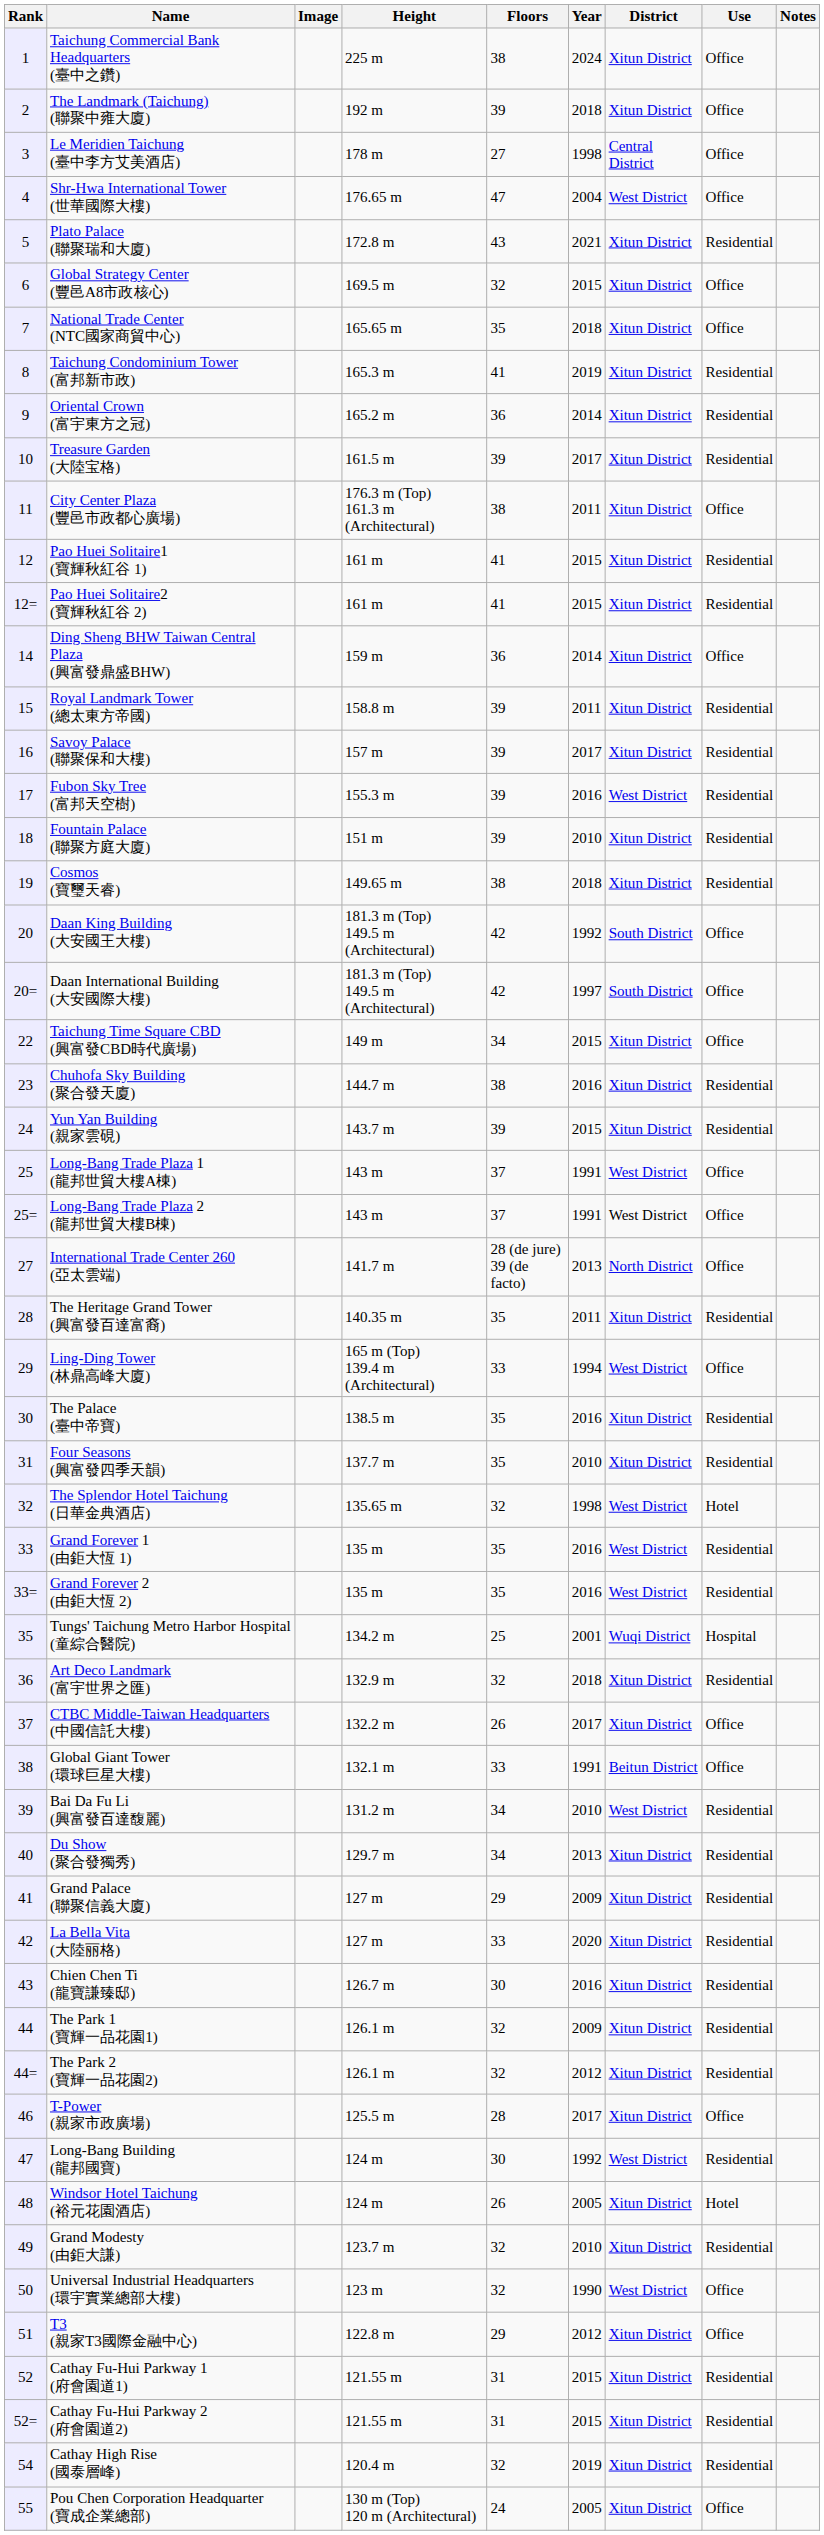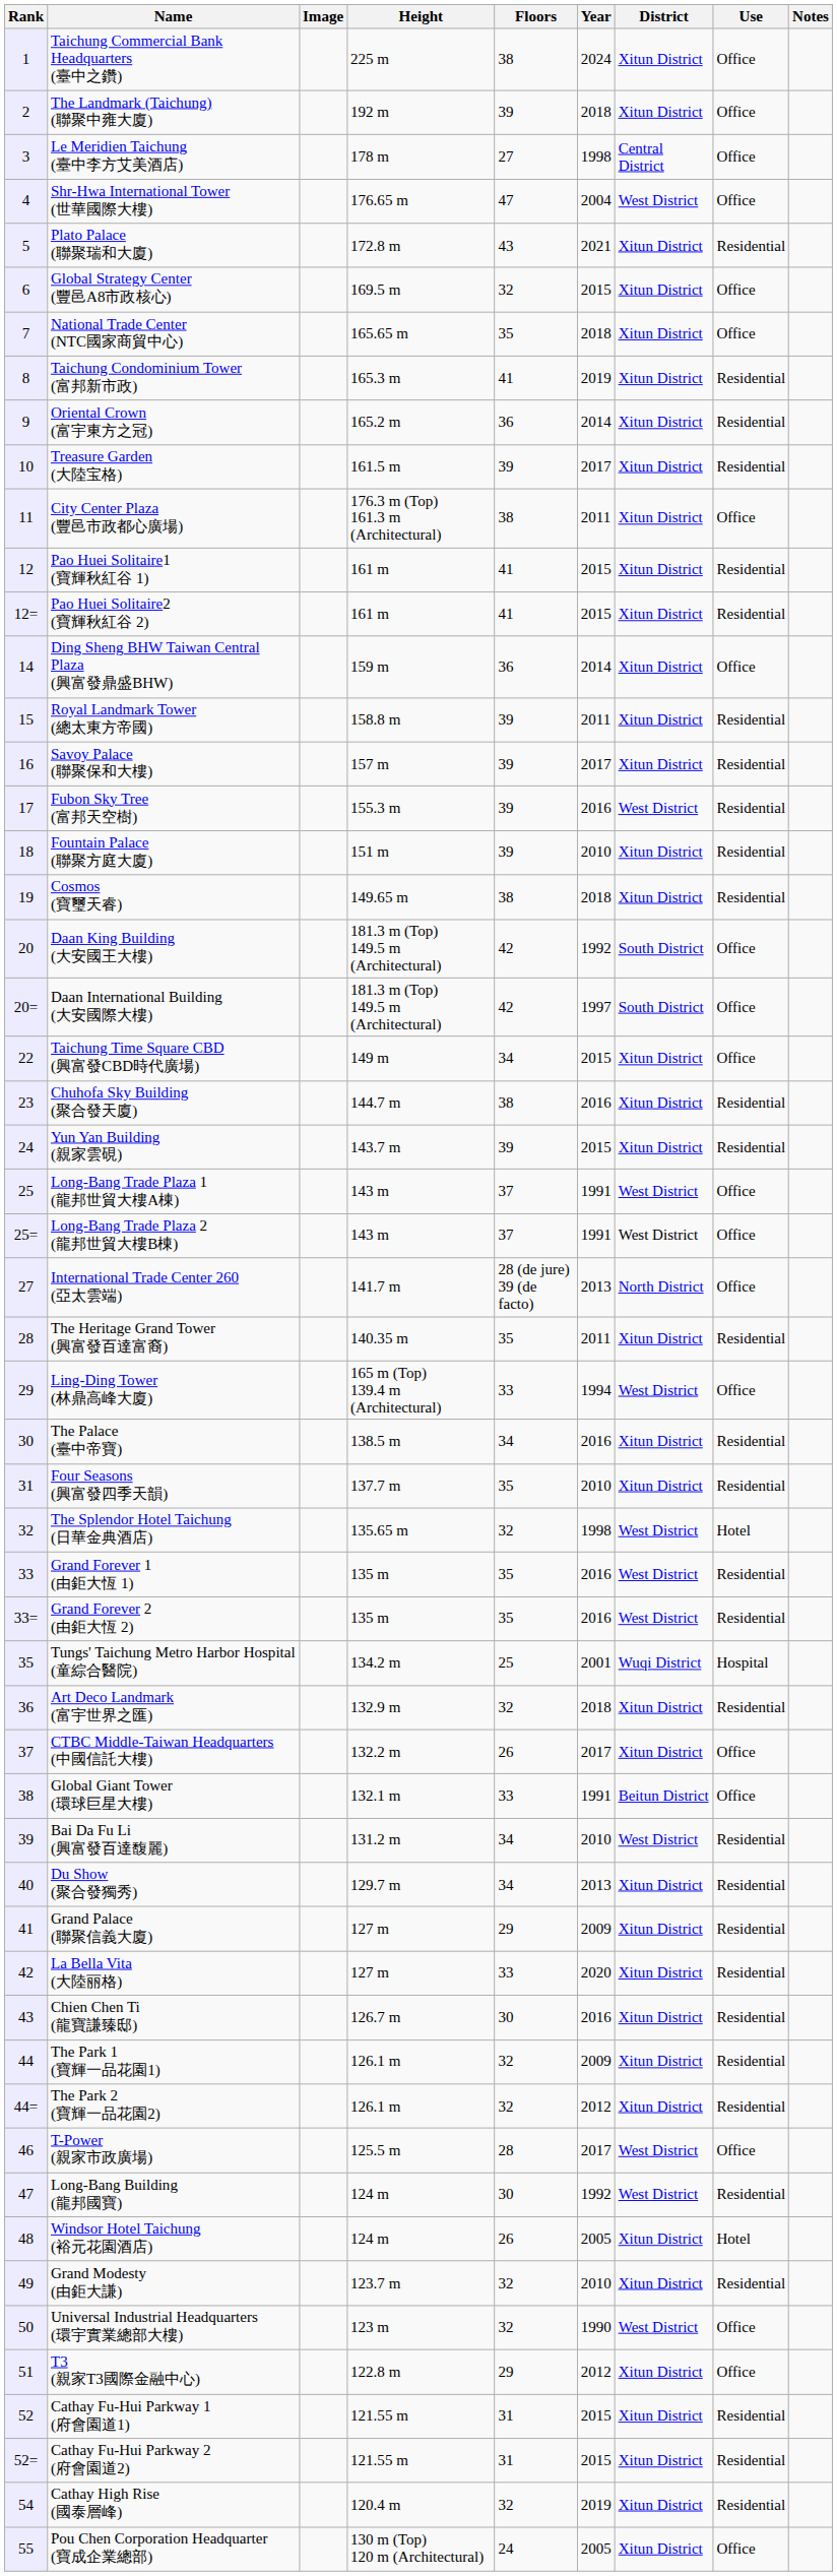The Palace (臺中帝寶) | Floors: 35 -> 34
T-Power (親家市政廣場) | District: Xitun District -> West District
